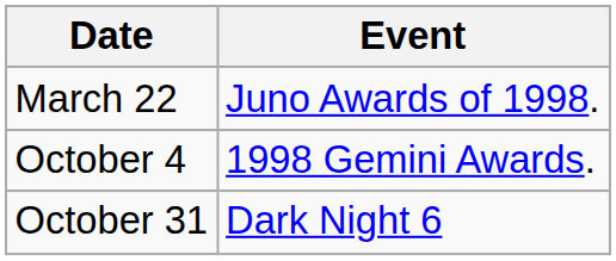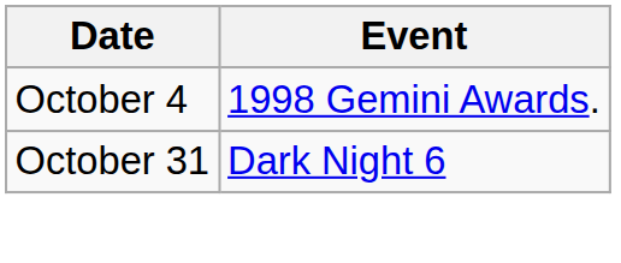- row: March 22 | Juno Awards of 1998.
